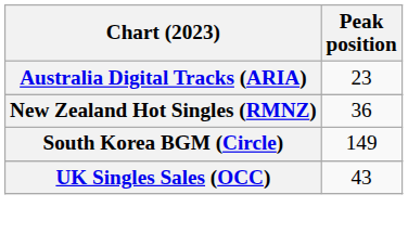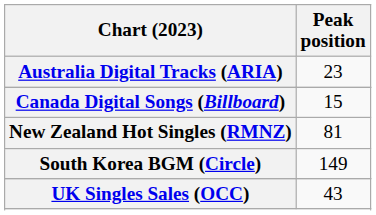+ row: Canada Digital Songs (Billboard) | 15
New Zealand Hot Singles (RMNZ) | Peak position: 36 -> 81
